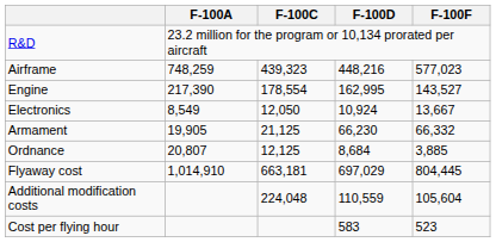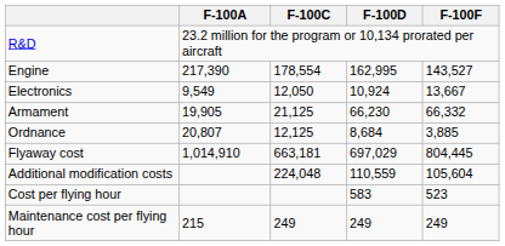- row: Airframe | 748,259 | 439,323 | 448,216 | 577,023
Electronics | F-100A: 8,549 -> 9,549
+ row: Maintenance cost per flying hour | 215 | 249 | 249 | 249
